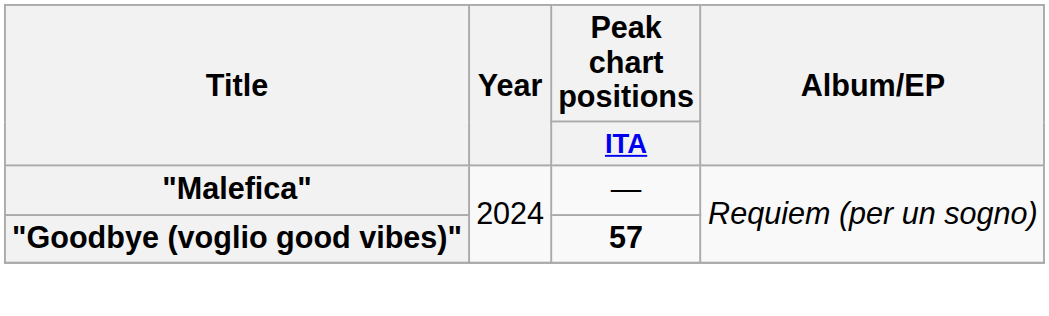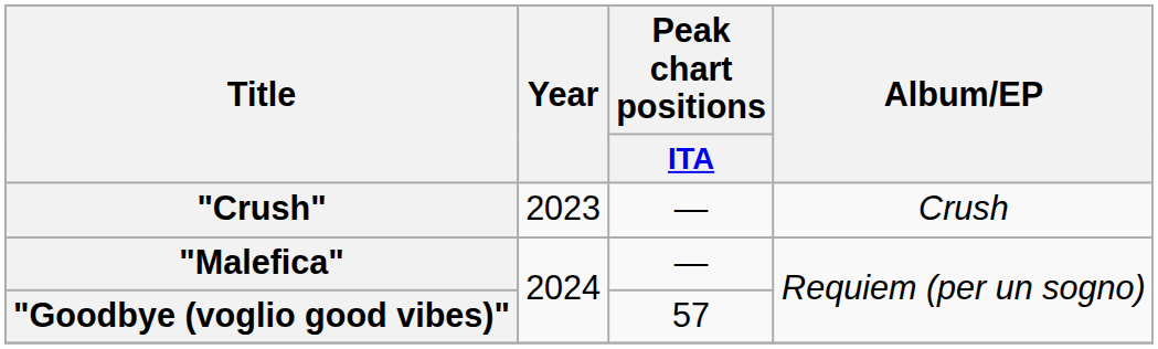+ row: "Crush" | 2023 | — | Crush
"Goodbye (voglio good vibes)" | Peak chart positions / ITA: bold -> normal
